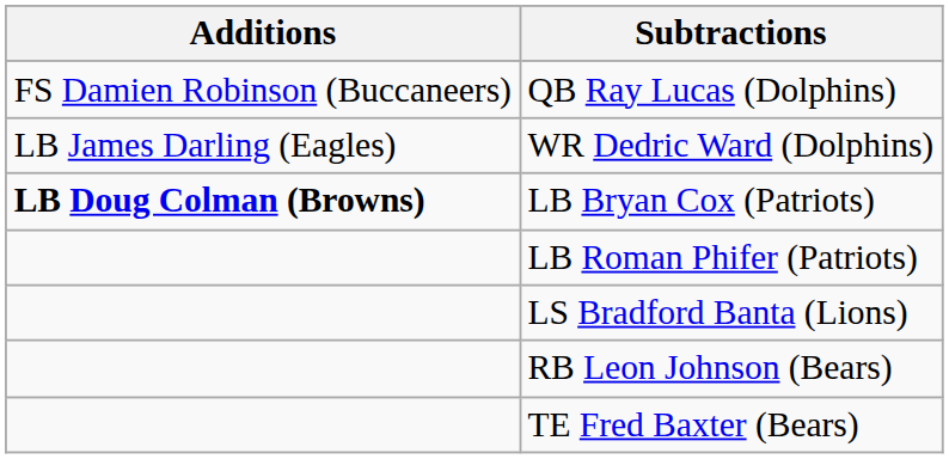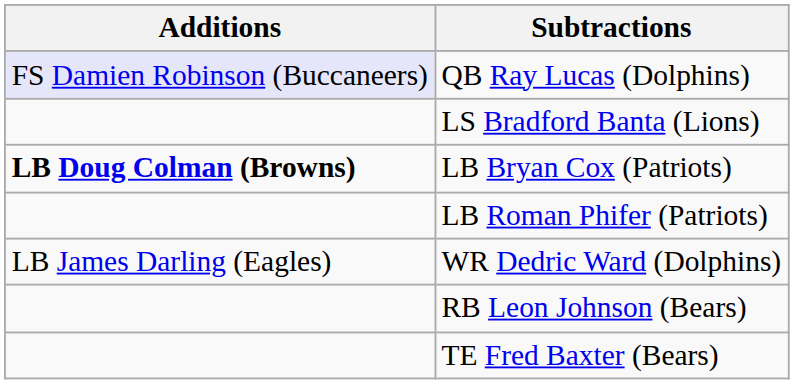QB Ray Lucas (Dolphins) | Additions: no background -> lavender background
rows swapped: WR Dedric Ward (Dolphins) <-> LS Bradford Banta (Lions)
